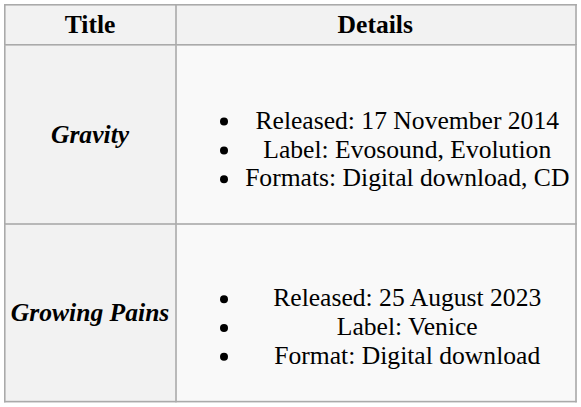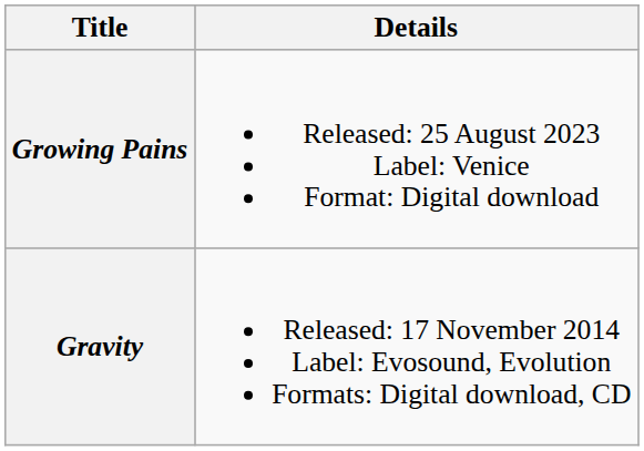rows swapped: Gravity <-> Growing Pains
